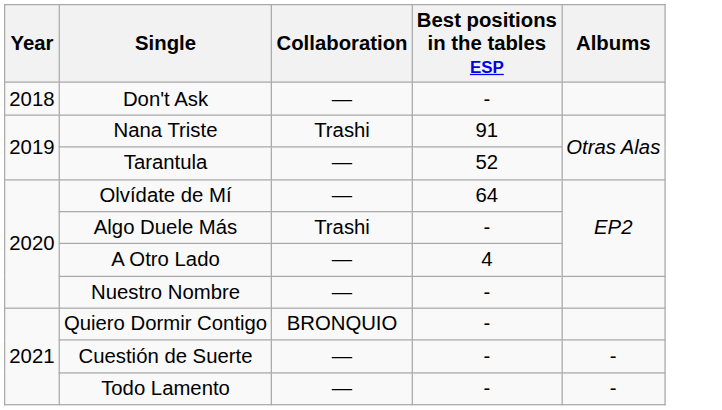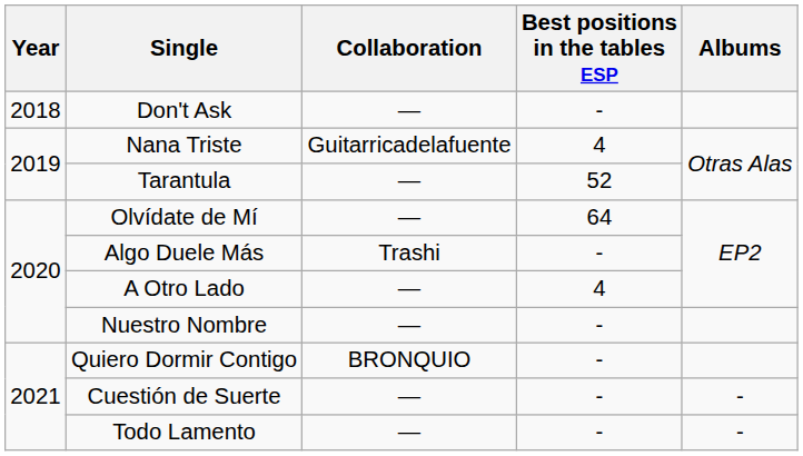Nana Triste | Collaboration: Trashi -> Guitarricadelafuente
Nana Triste | Best positions in the tables ESP: 91 -> 4
